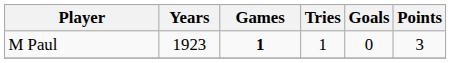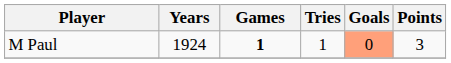M Paul | Years: 1923 -> 1924
M Paul | Goals: no background -> lightsalmon background
